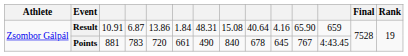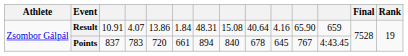Result | column 4: 6.87 -> 4.07
Points | column 3: 881 -> 837
Points | column 7: 490 -> 894
